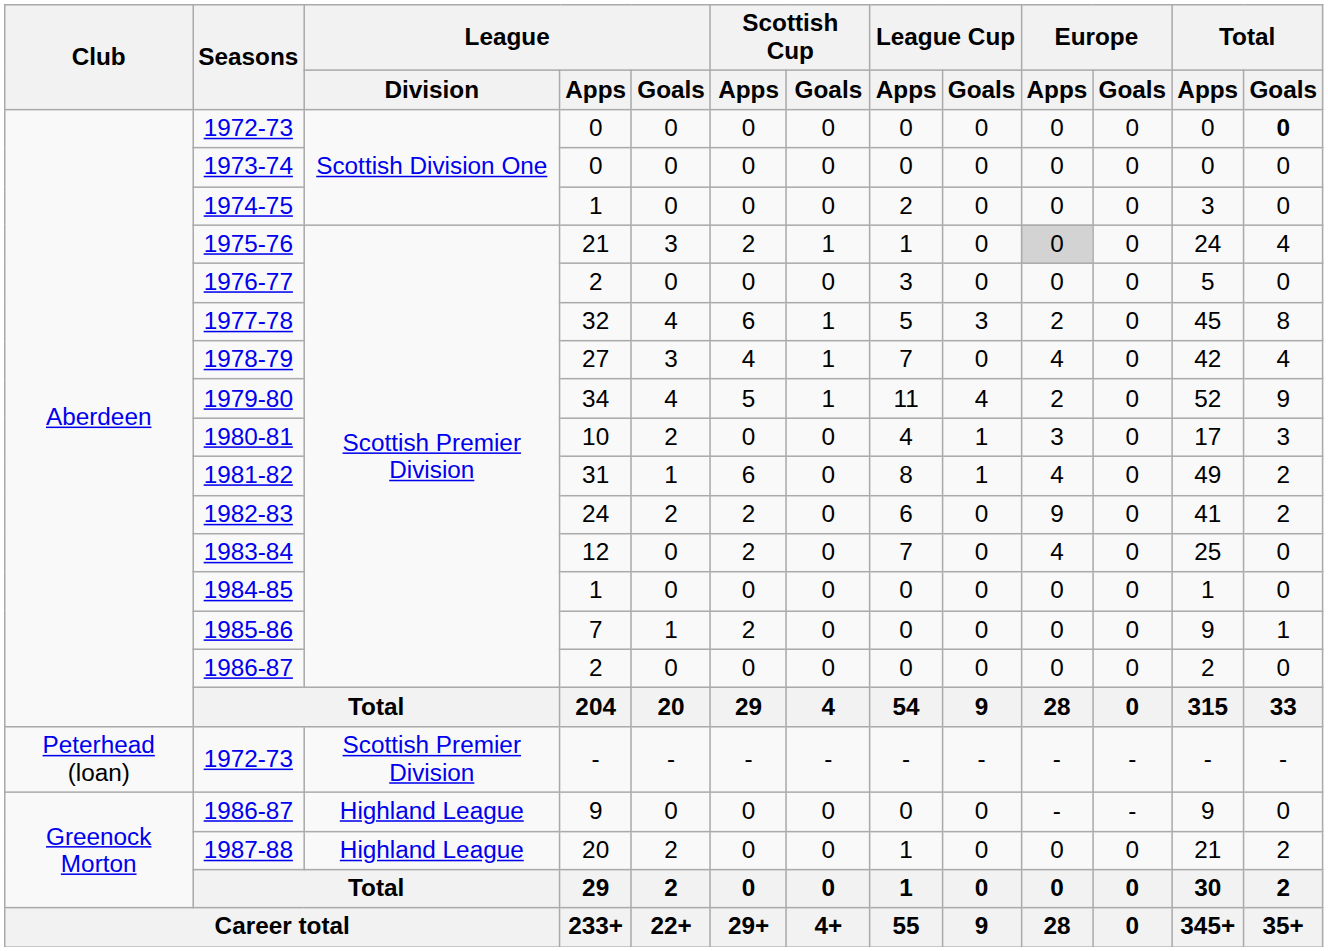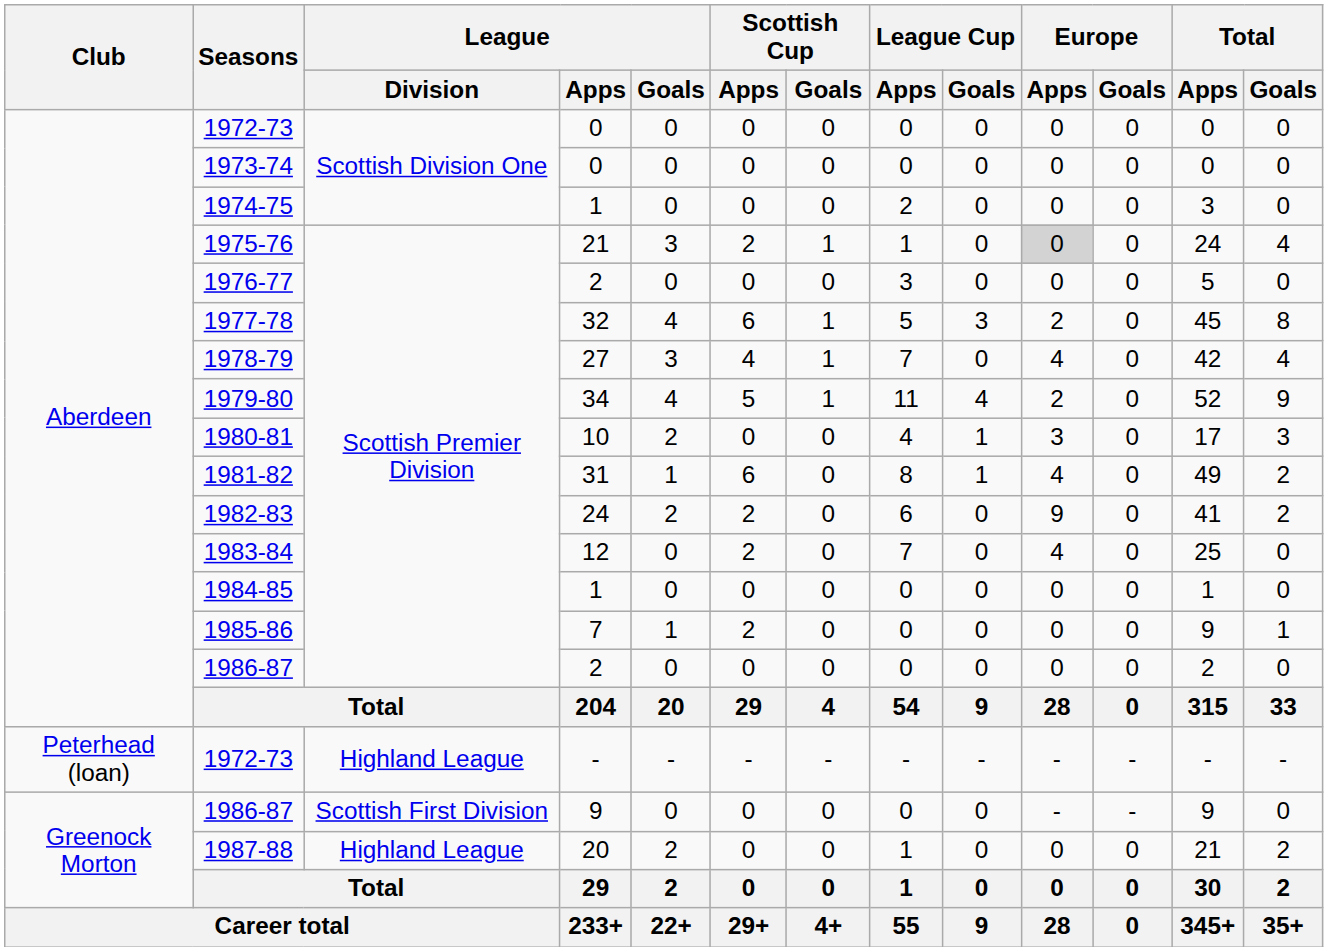1972-73 / 0 | Total / Goals: bold -> normal
1972-73 / - | League / Division: Scottish Premier Division -> Highland League
1986-87 / 9 | League / Division: Highland League -> Scottish First Division
